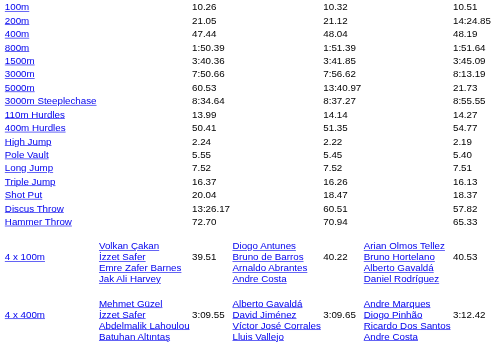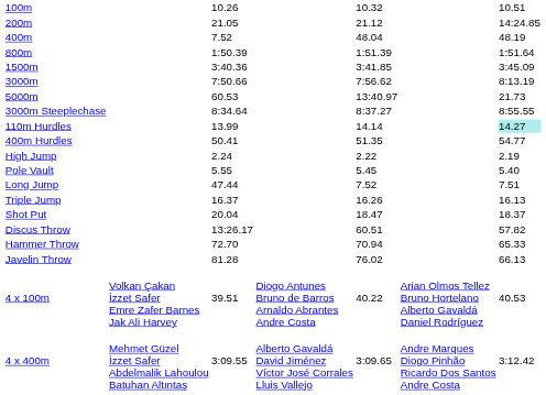400m | column 3: 47.44 -> 7.52
110m Hurdles | column 7: no background -> paleturquoise background
Long Jump | column 3: 7.52 -> 47.44
+ row: Javelin Throw | 81.28 | 76.02 | 66.13
